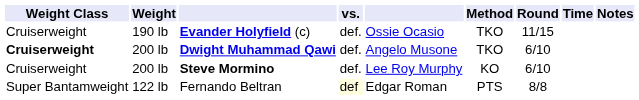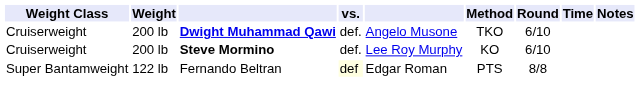- row: Cruiserweight | 190 lb | Evander Holyfield (c) | def. | Ossie Ocasio | TKO | 11/15
Dwight Muhammad Qawi | Weight Class: bold -> normal
